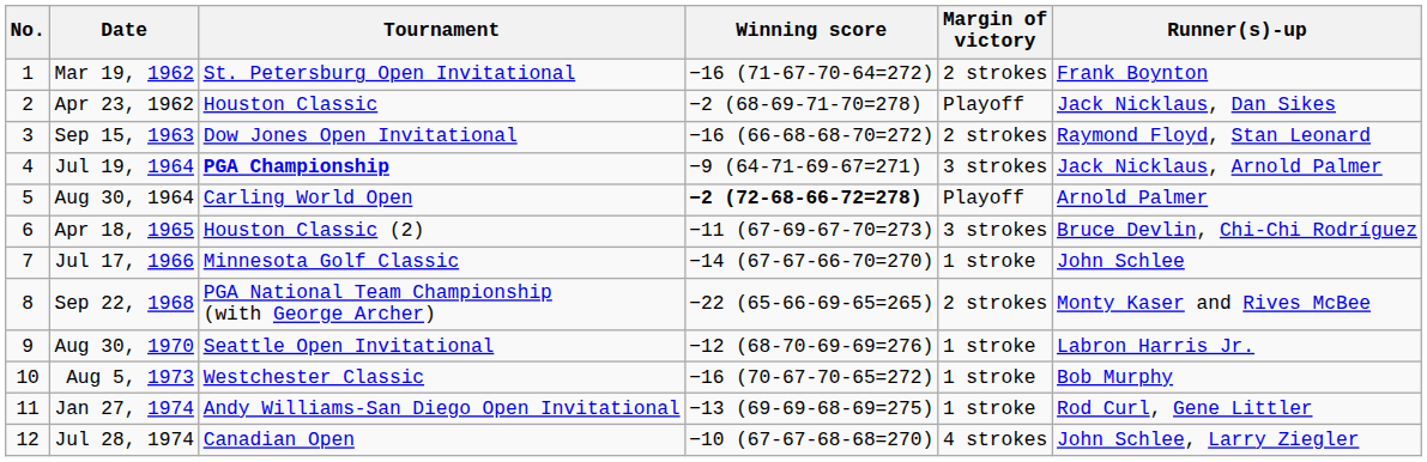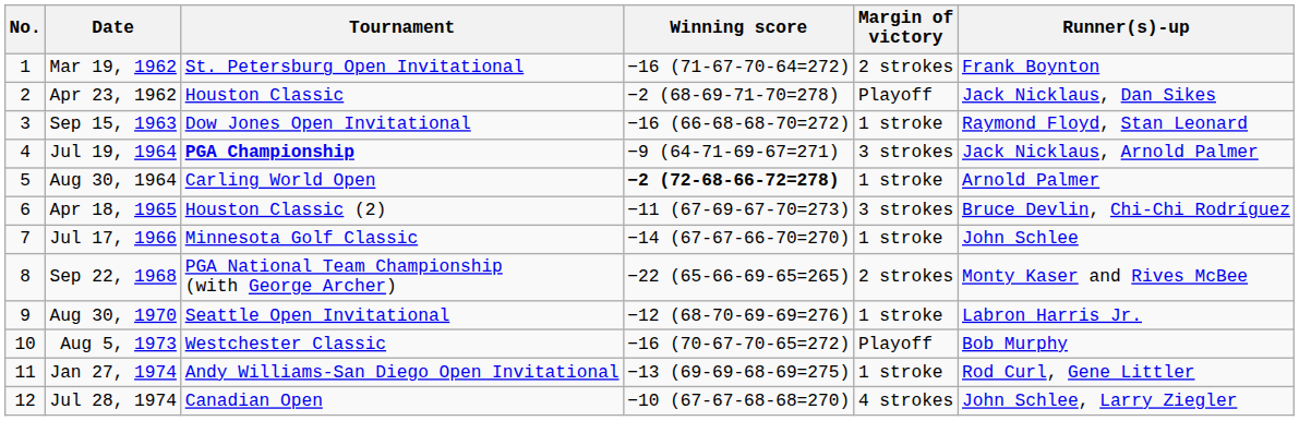Sep 15, 1963 | Margin of victory: 2 strokes -> 1 stroke
Aug 30, 1964 | Margin of victory: Playoff -> 1 stroke
Aug 5, 1973 | Margin of victory: 1 stroke -> Playoff
